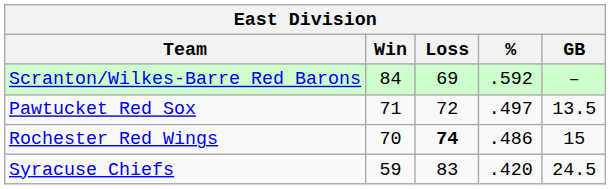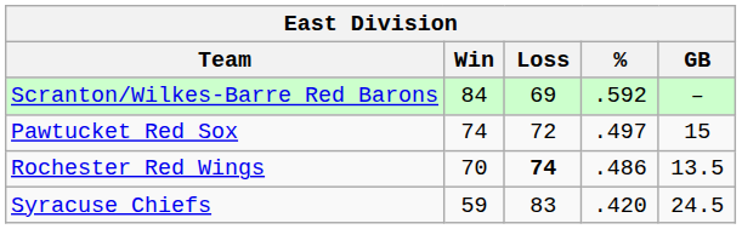Pawtucket Red Sox | Win: 71 -> 74
Pawtucket Red Sox | GB: 13.5 -> 15
Rochester Red Wings | GB: 15 -> 13.5
